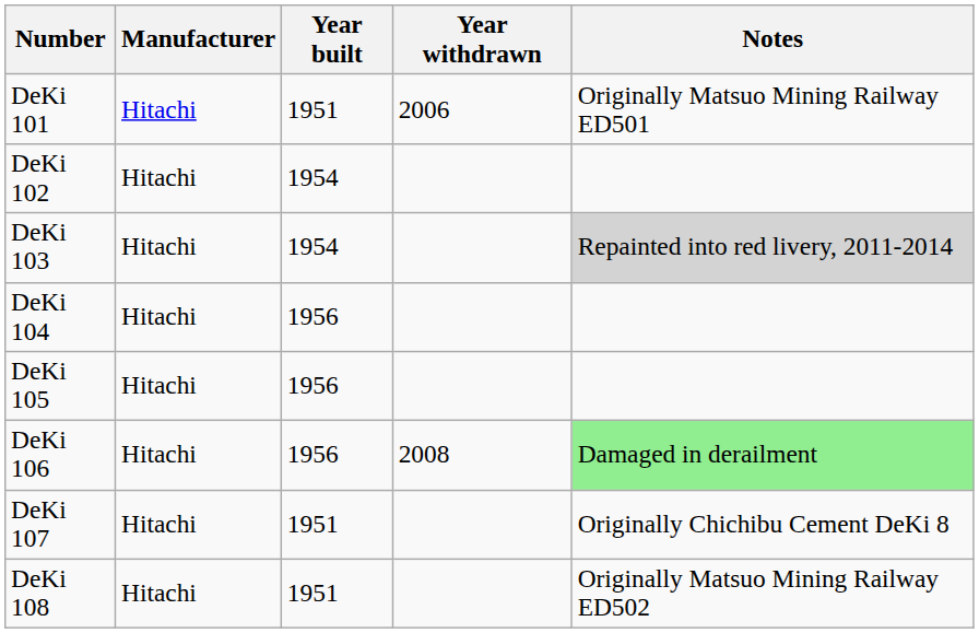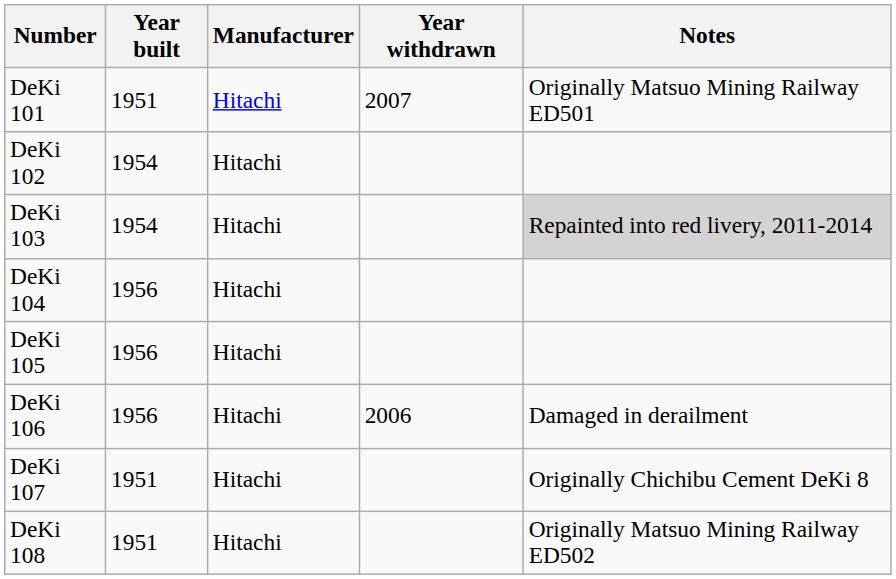columns swapped: Manufacturer <-> Year built
DeKi 101 | Year withdrawn: 2006 -> 2007
DeKi 106 | Year withdrawn: 2008 -> 2006
DeKi 106 | Notes: lightgreen background -> no background
